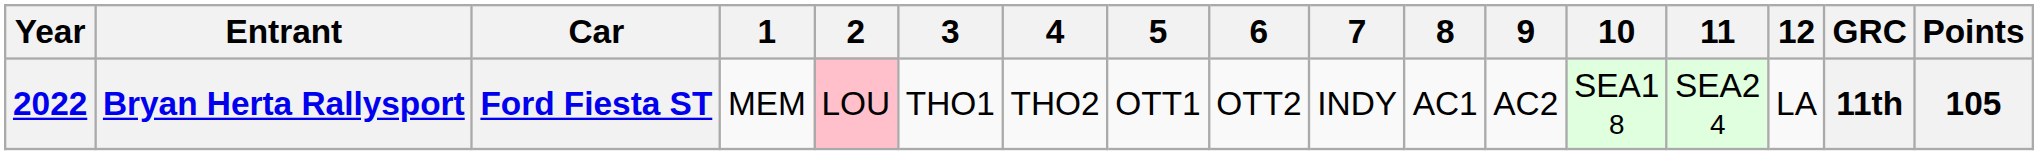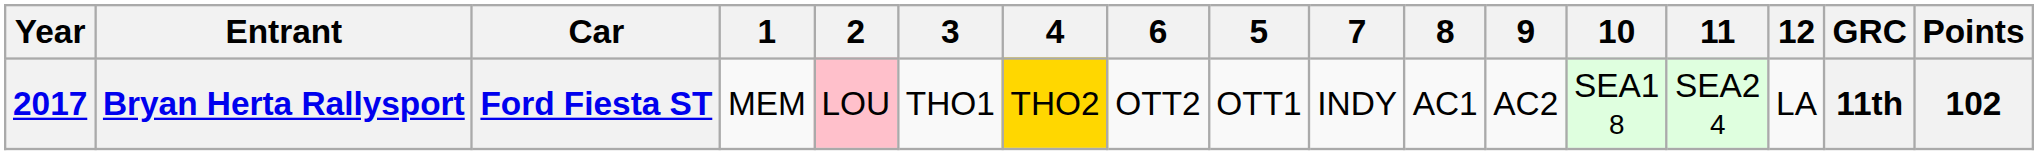columns swapped: 5 <-> 6
Bryan Herta Rallysport | Year: 2022 -> 2017
Bryan Herta Rallysport | 4: no background -> gold background
Bryan Herta Rallysport | Points: 105 -> 102
